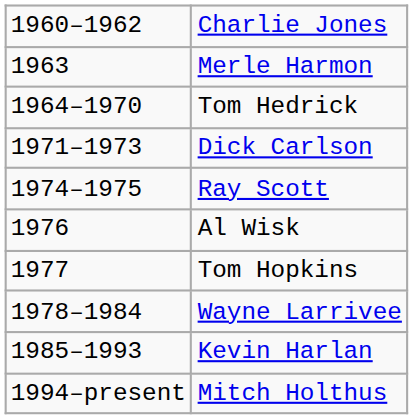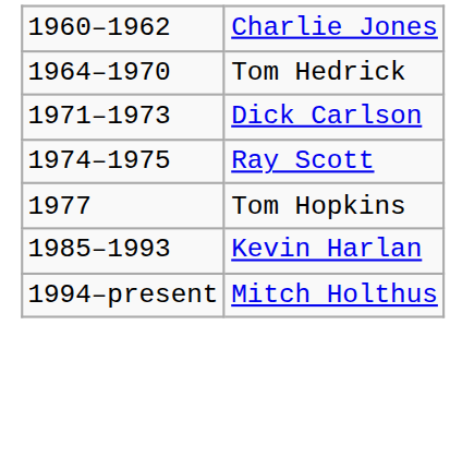- row: 1963 | Merle Harmon
- row: 1976 | Al Wisk
- row: 1978–1984 | Wayne Larrivee
